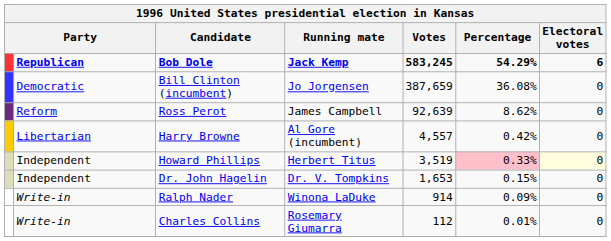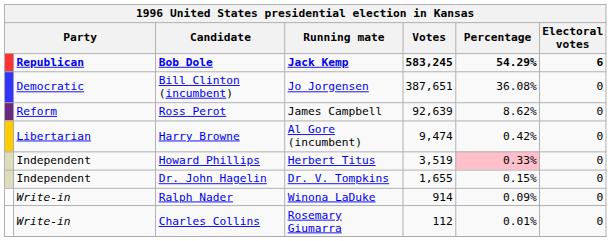Bill Clinton (incumbent) | Votes: 387,659 -> 387,651
Harry Browne | Votes: 4,557 -> 9,474
Howard Phillips | Electoral votes: lightyellow background -> no background
Dr. John Hagelin | Votes: 1,653 -> 1,655
